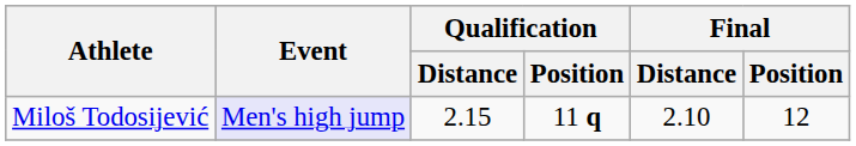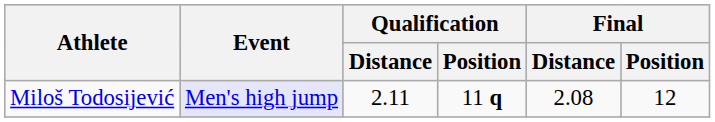Miloš Todosijević | Qualification / Distance: 2.15 -> 2.11
Miloš Todosijević | Final / Distance: 2.10 -> 2.08
